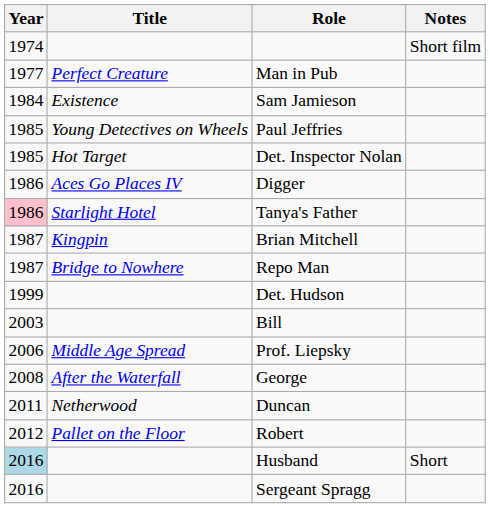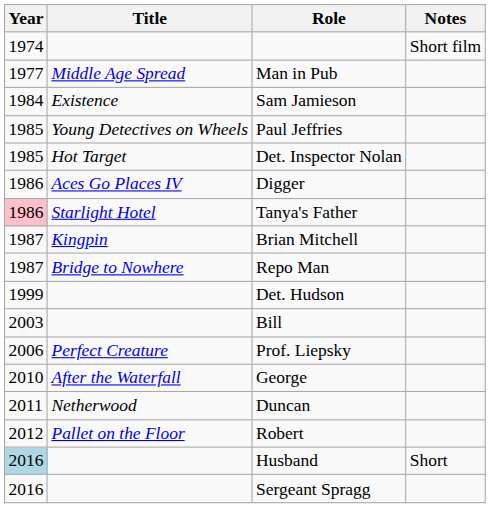Man in Pub | Title: Perfect Creature -> Middle Age Spread
Prof. Liepsky | Title: Middle Age Spread -> Perfect Creature
George | Year: 2008 -> 2010
